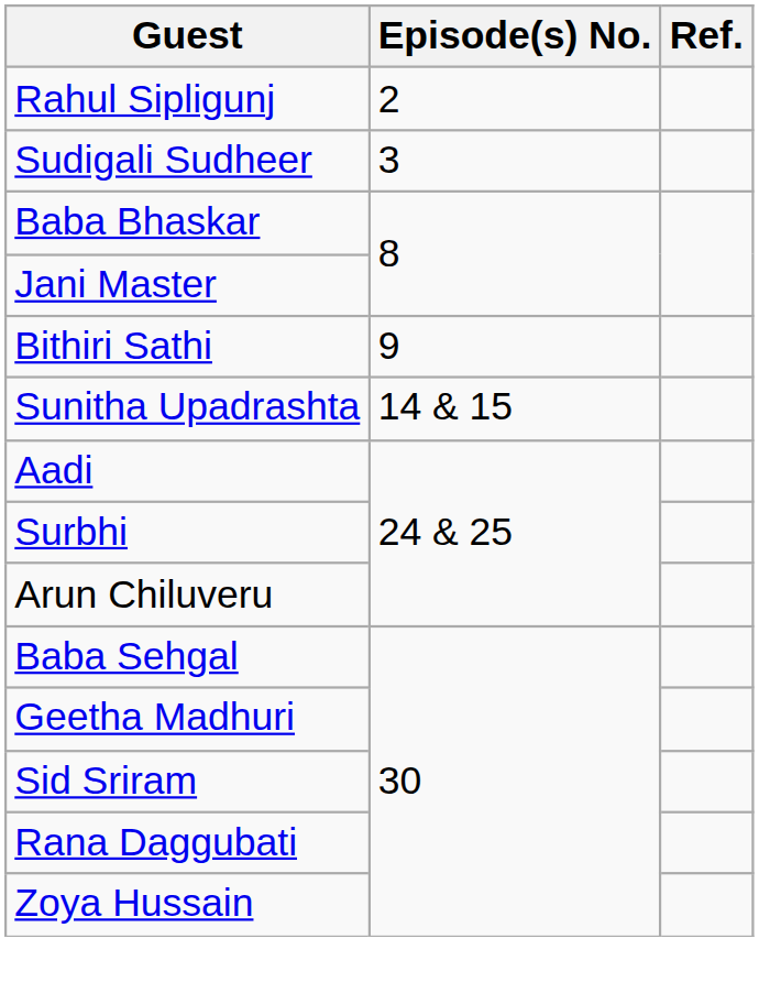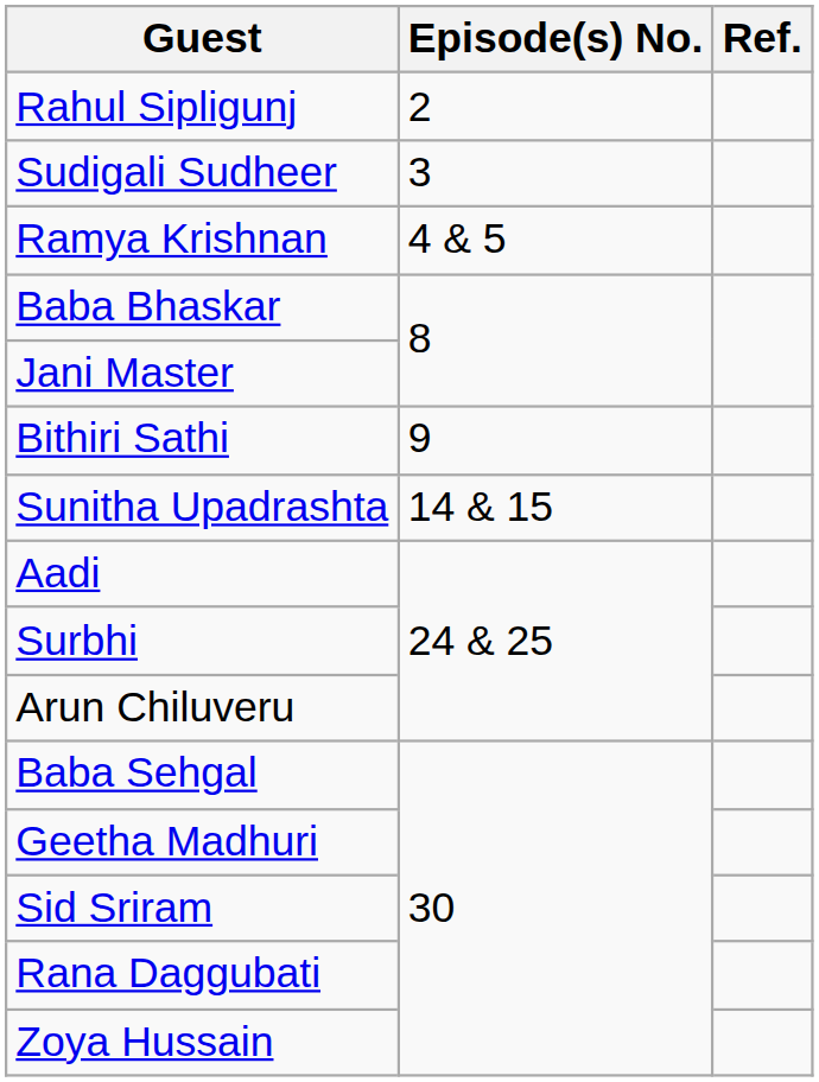+ row: Ramya Krishnan | 4 & 5
